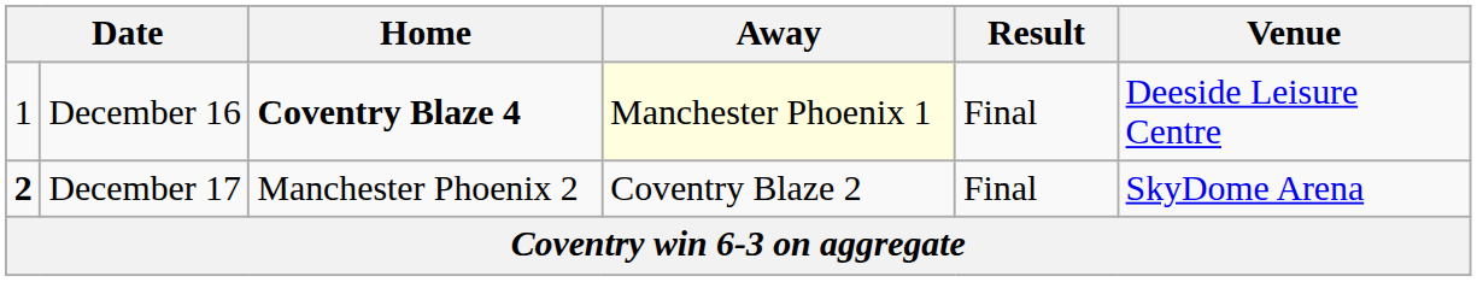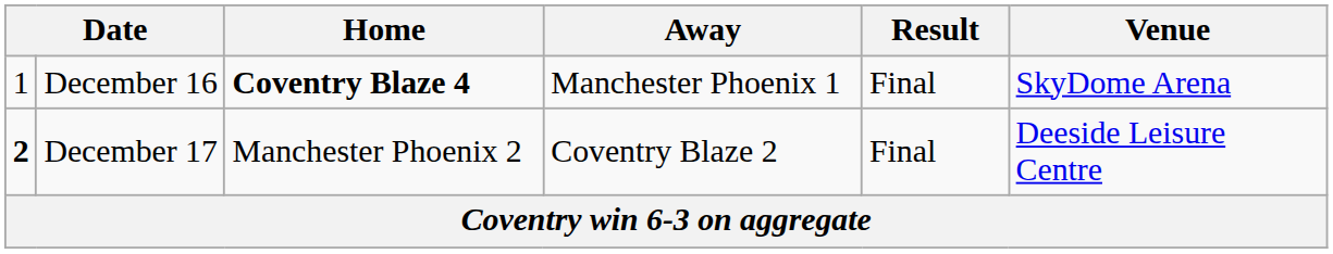December 16 | Away: lightyellow background -> no background
December 16 | Venue: Deeside Leisure Centre -> SkyDome Arena
December 17 | Venue: SkyDome Arena -> Deeside Leisure Centre
